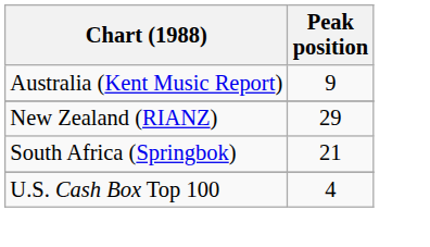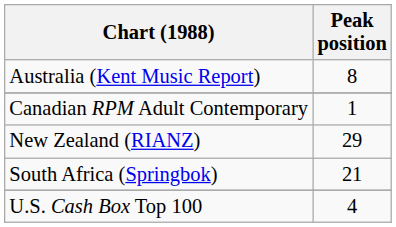Australia (Kent Music Report) | Peak position: 9 -> 8
+ row: Canadian RPM Adult Contemporary | 1
